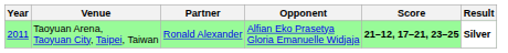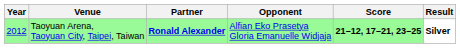Taoyuan Arena, Taoyuan City, Taipei, Taiwan | Year: 2011 -> 2012
Taoyuan Arena, Taoyuan City, Taipei, Taiwan | Partner: normal -> bold
